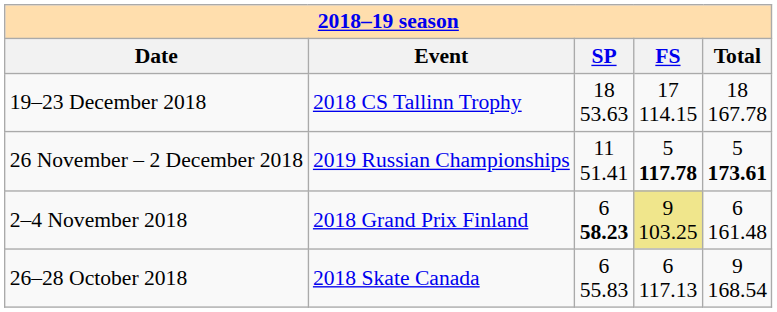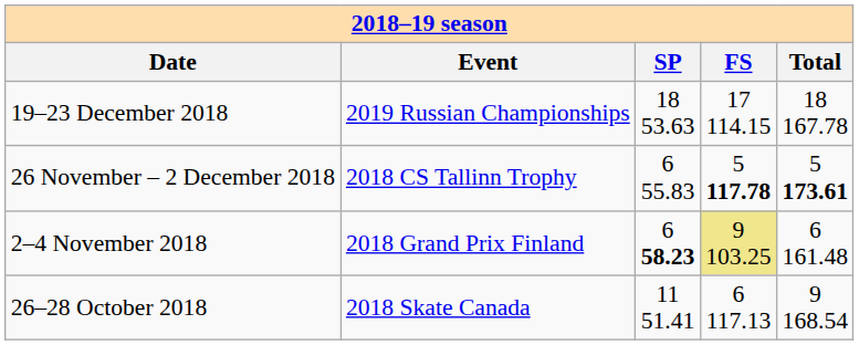19–23 December 2018 | column 2: 2018 CS Tallinn Trophy -> 2019 Russian Championships
26 November – 2 December 2018 | column 2: 2019 Russian Championships -> 2018 CS Tallinn Trophy
26 November – 2 December 2018 | column 3: 11 51.41 -> 6 55.83
26–28 October 2018 | column 3: 6 55.83 -> 11 51.41
